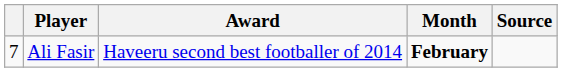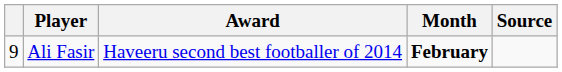Ali Fasir | column 1: 7 -> 9
